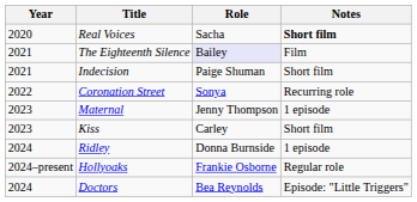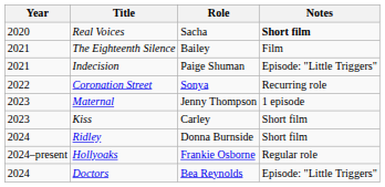The Eighteenth Silence | Role: lavender background -> no background
Indecision | Notes: Short film -> Episode: "Little Triggers"
Ridley | Notes: 1 episode -> Short film
